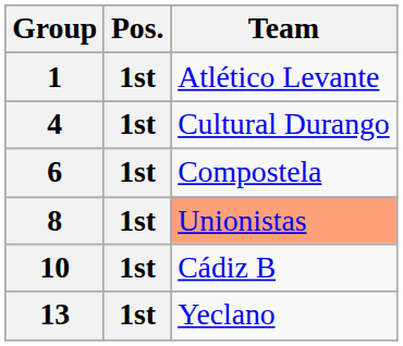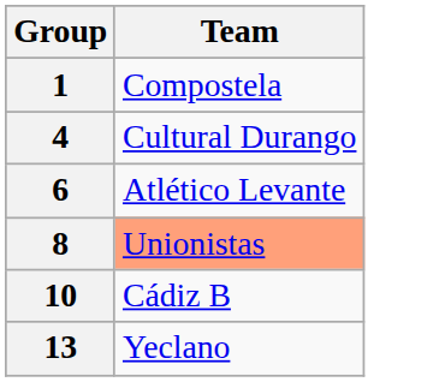- column: Pos. | 1st | 1st | 1st | 1st | 1st | 1st
1 | Team: Atlético Levante -> Compostela
6 | Team: Compostela -> Atlético Levante
